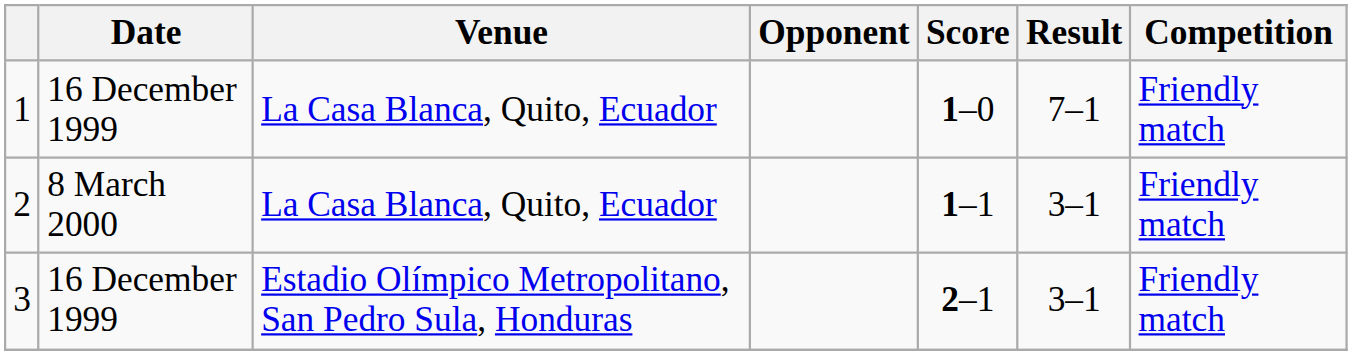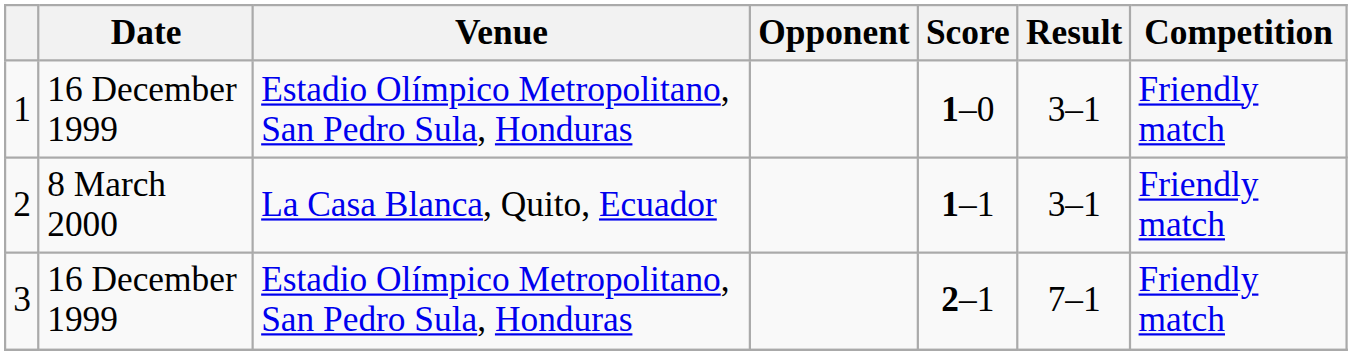1 | Venue: La Casa Blanca, Quito, Ecuador -> Estadio Olímpico Metropolitano, San Pedro Sula, Honduras
1 | Result: 7–1 -> 3–1
3 | Result: 3–1 -> 7–1
